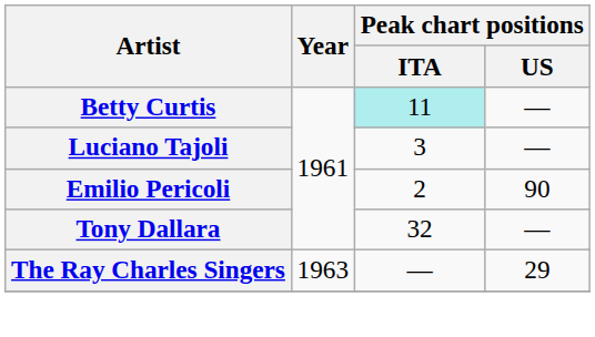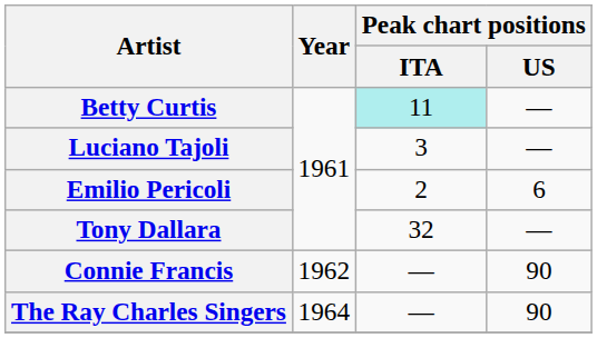Emilio Pericoli | Peak chart positions / US: 90 -> 6
+ row: Connie Francis | 1962 | — | 90
The Ray Charles Singers | Year: 1963 -> 1964
The Ray Charles Singers | Peak chart positions / US: 29 -> 90
